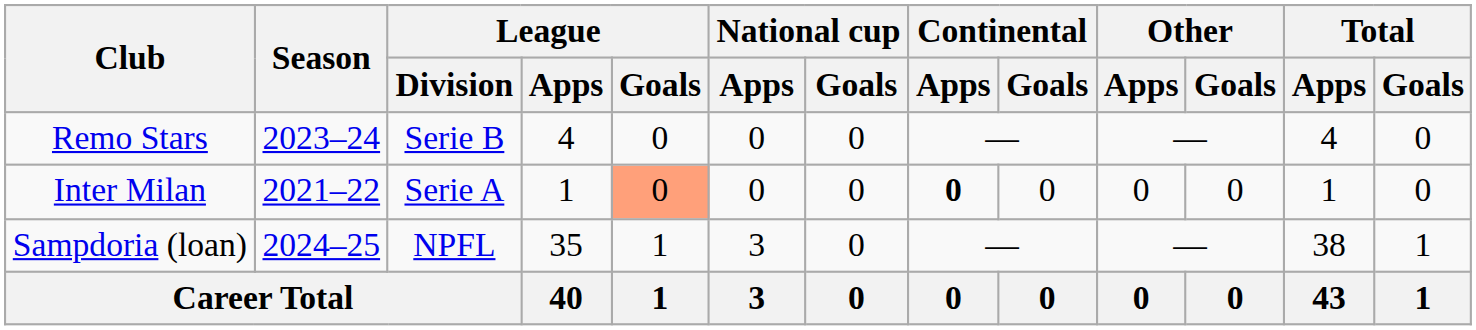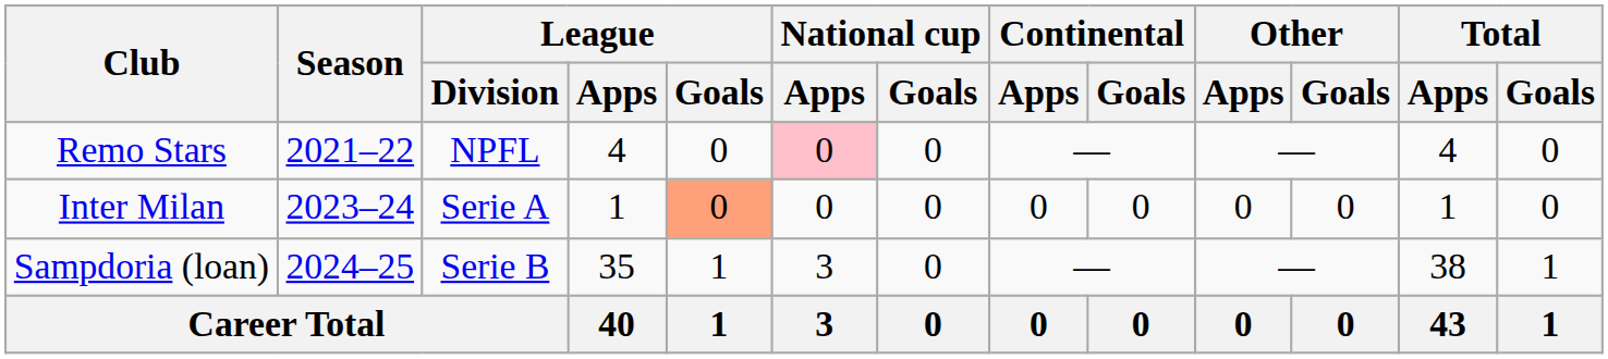Remo Stars | Season: 2023–24 -> 2021–22
Remo Stars | League / Division: Serie B -> NPFL
Remo Stars | National cup / Apps: no background -> pink background
Inter Milan | Season: 2021–22 -> 2023–24
Inter Milan | Continental / Apps: bold -> normal
Sampdoria (loan) | League / Division: NPFL -> Serie B
